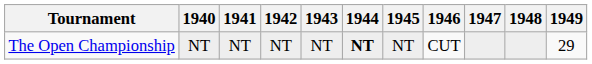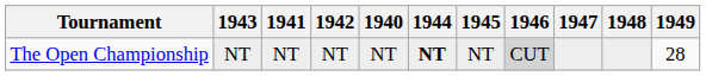columns swapped: 1940 <-> 1943
The Open Championship | 1946: no background -> lightgrey background
The Open Championship | 1949: 29 -> 28
